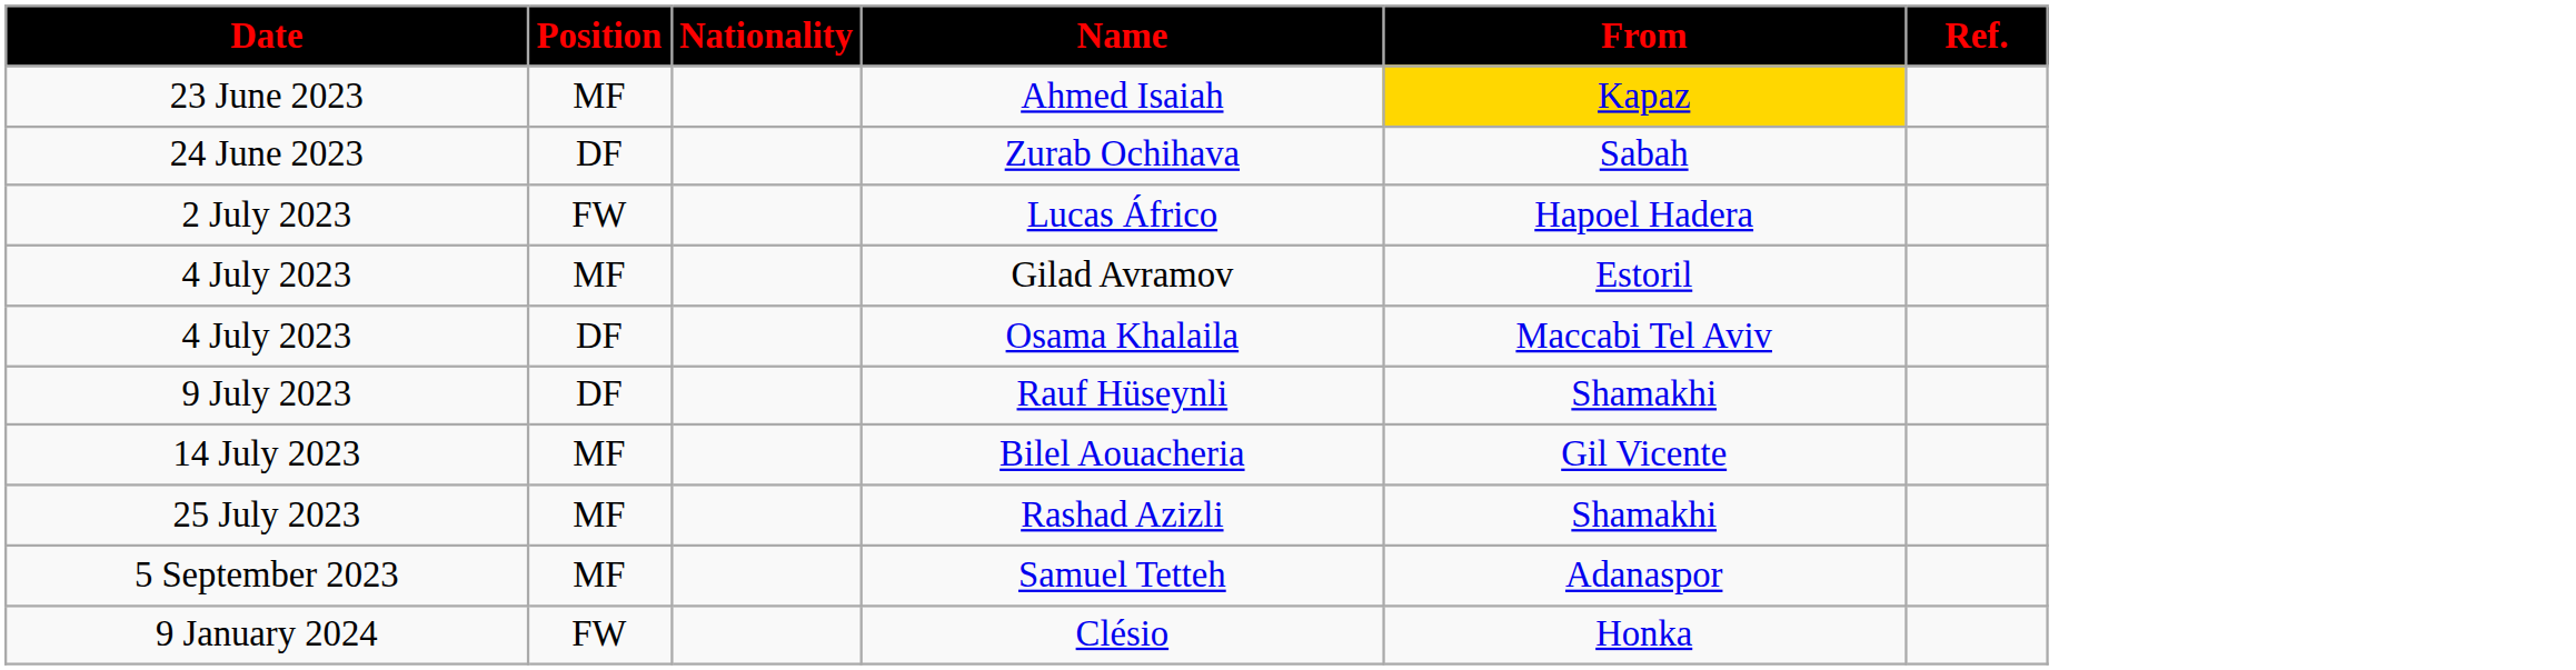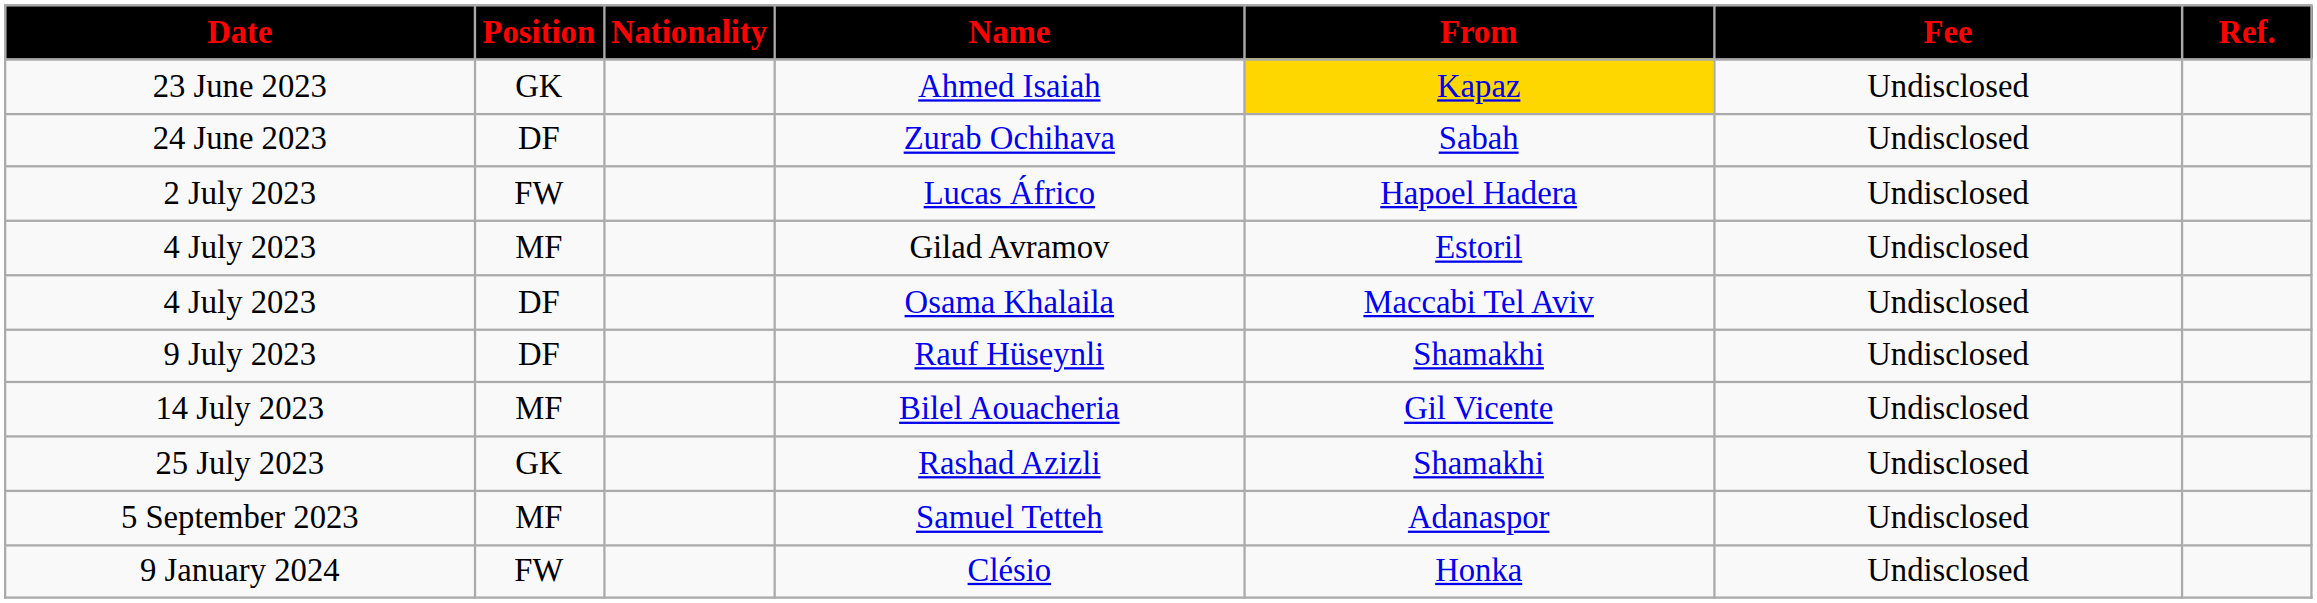+ column: Fee | Undisclosed | Undisclosed | Undisclosed | Undisclosed | Undisclosed | Undisclosed | Undisclosed | Undisclosed | Undisclosed | Undisclosed
Ahmed Isaiah | Position: MF -> GK
Rashad Azizli | Position: MF -> GK
